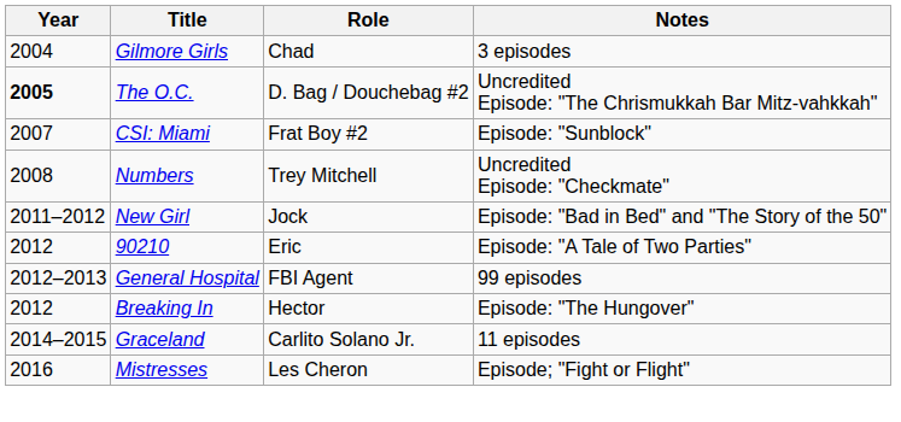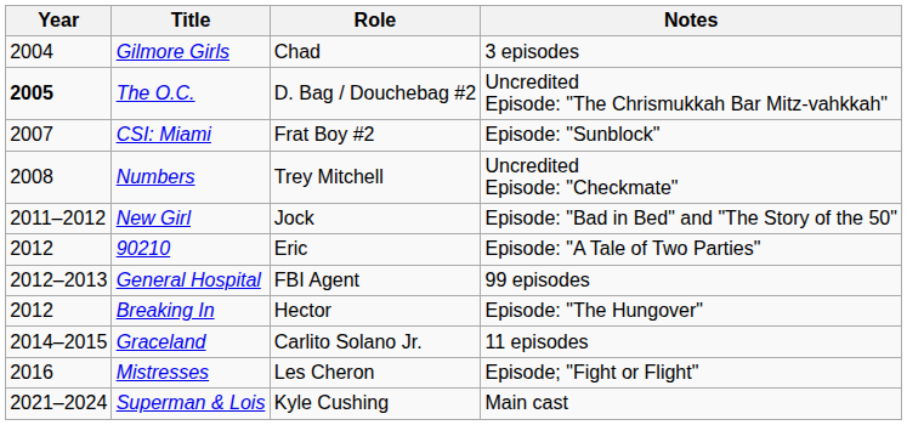+ row: 2021–2024 | Superman & Lois | Kyle Cushing | Main cast
